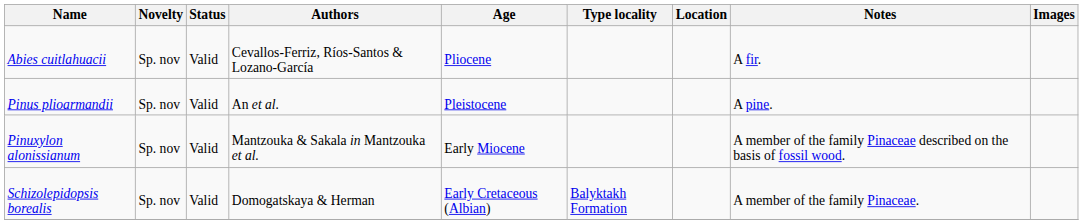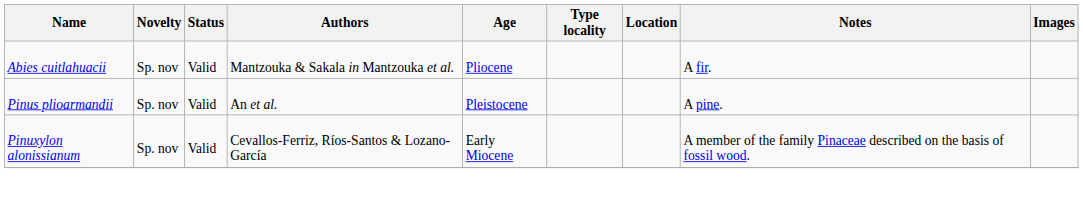Abies cuitlahuacii | Authors: Cevallos-Ferriz, Ríos-Santos & Lozano-García -> Mantzouka & Sakala in Mantzouka et al.
Pinuxylon alonissianum | Authors: Mantzouka & Sakala in Mantzouka et al. -> Cevallos-Ferriz, Ríos-Santos & Lozano-García
- row: Schizolepidopsis borealis | Sp. nov | Valid | Domogatskaya & Herman | Early Cretaceous (Albian) | Balyktakh Formation | A member of the family Pinaceae.
